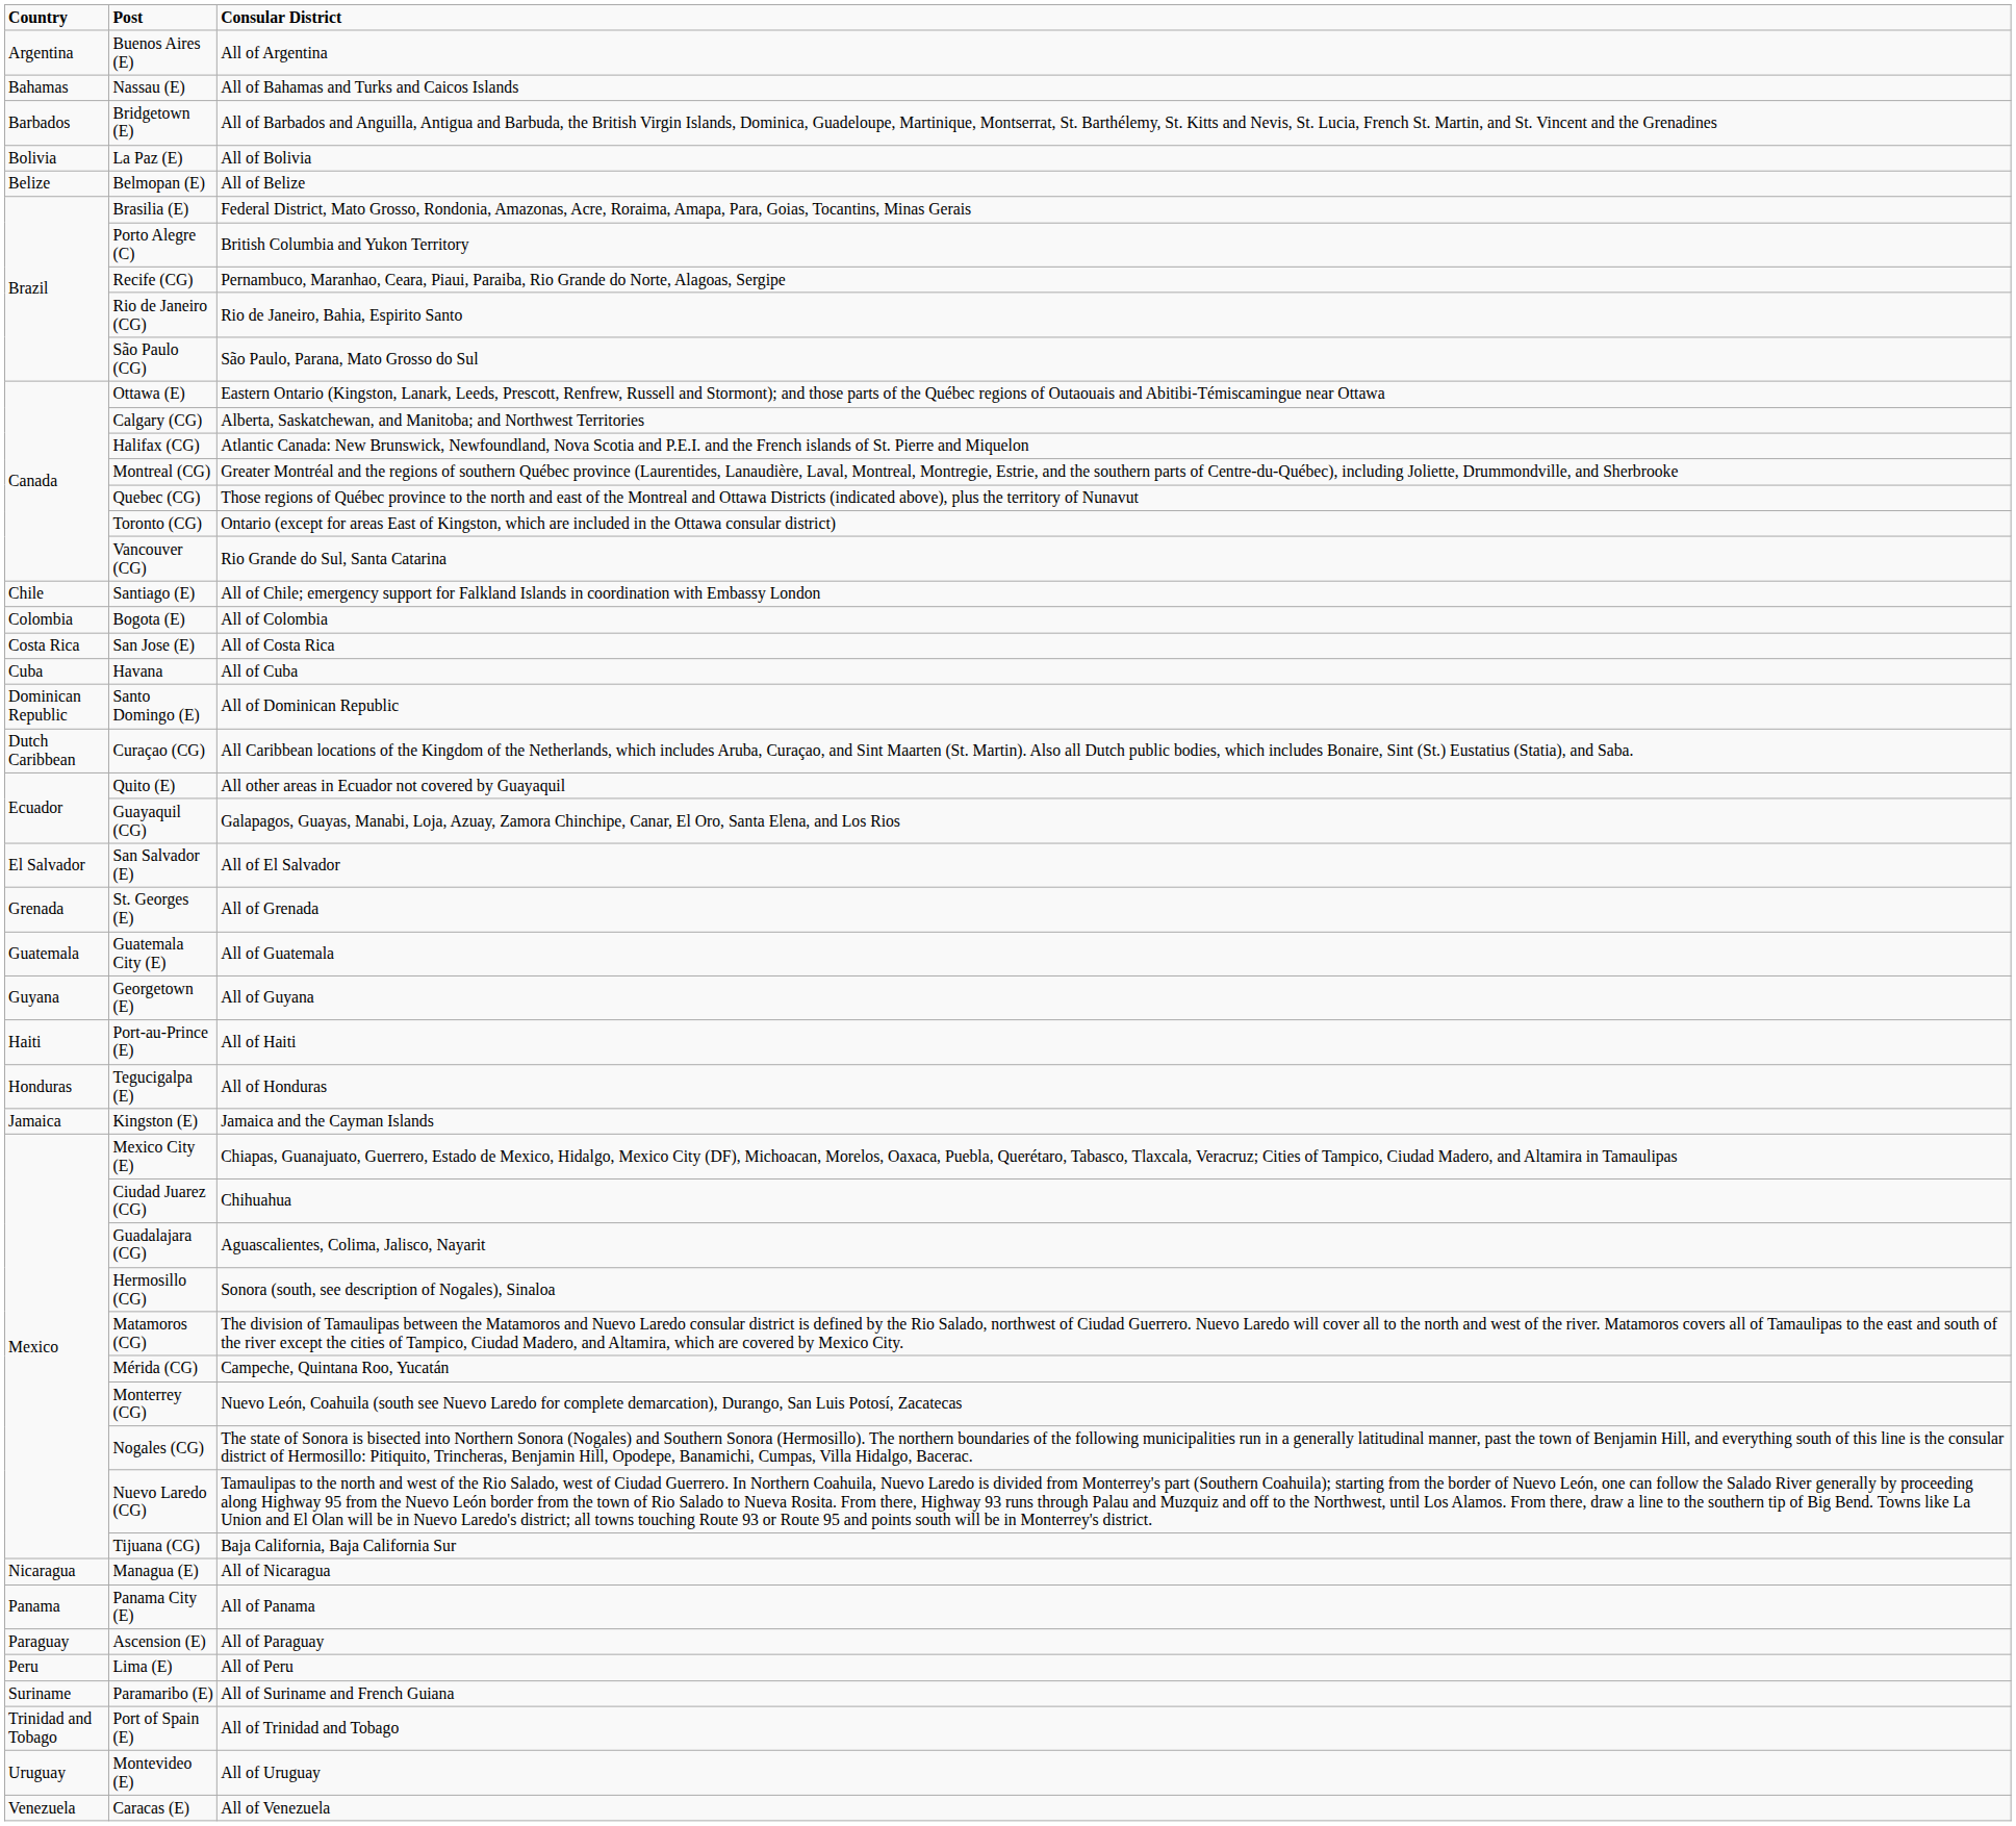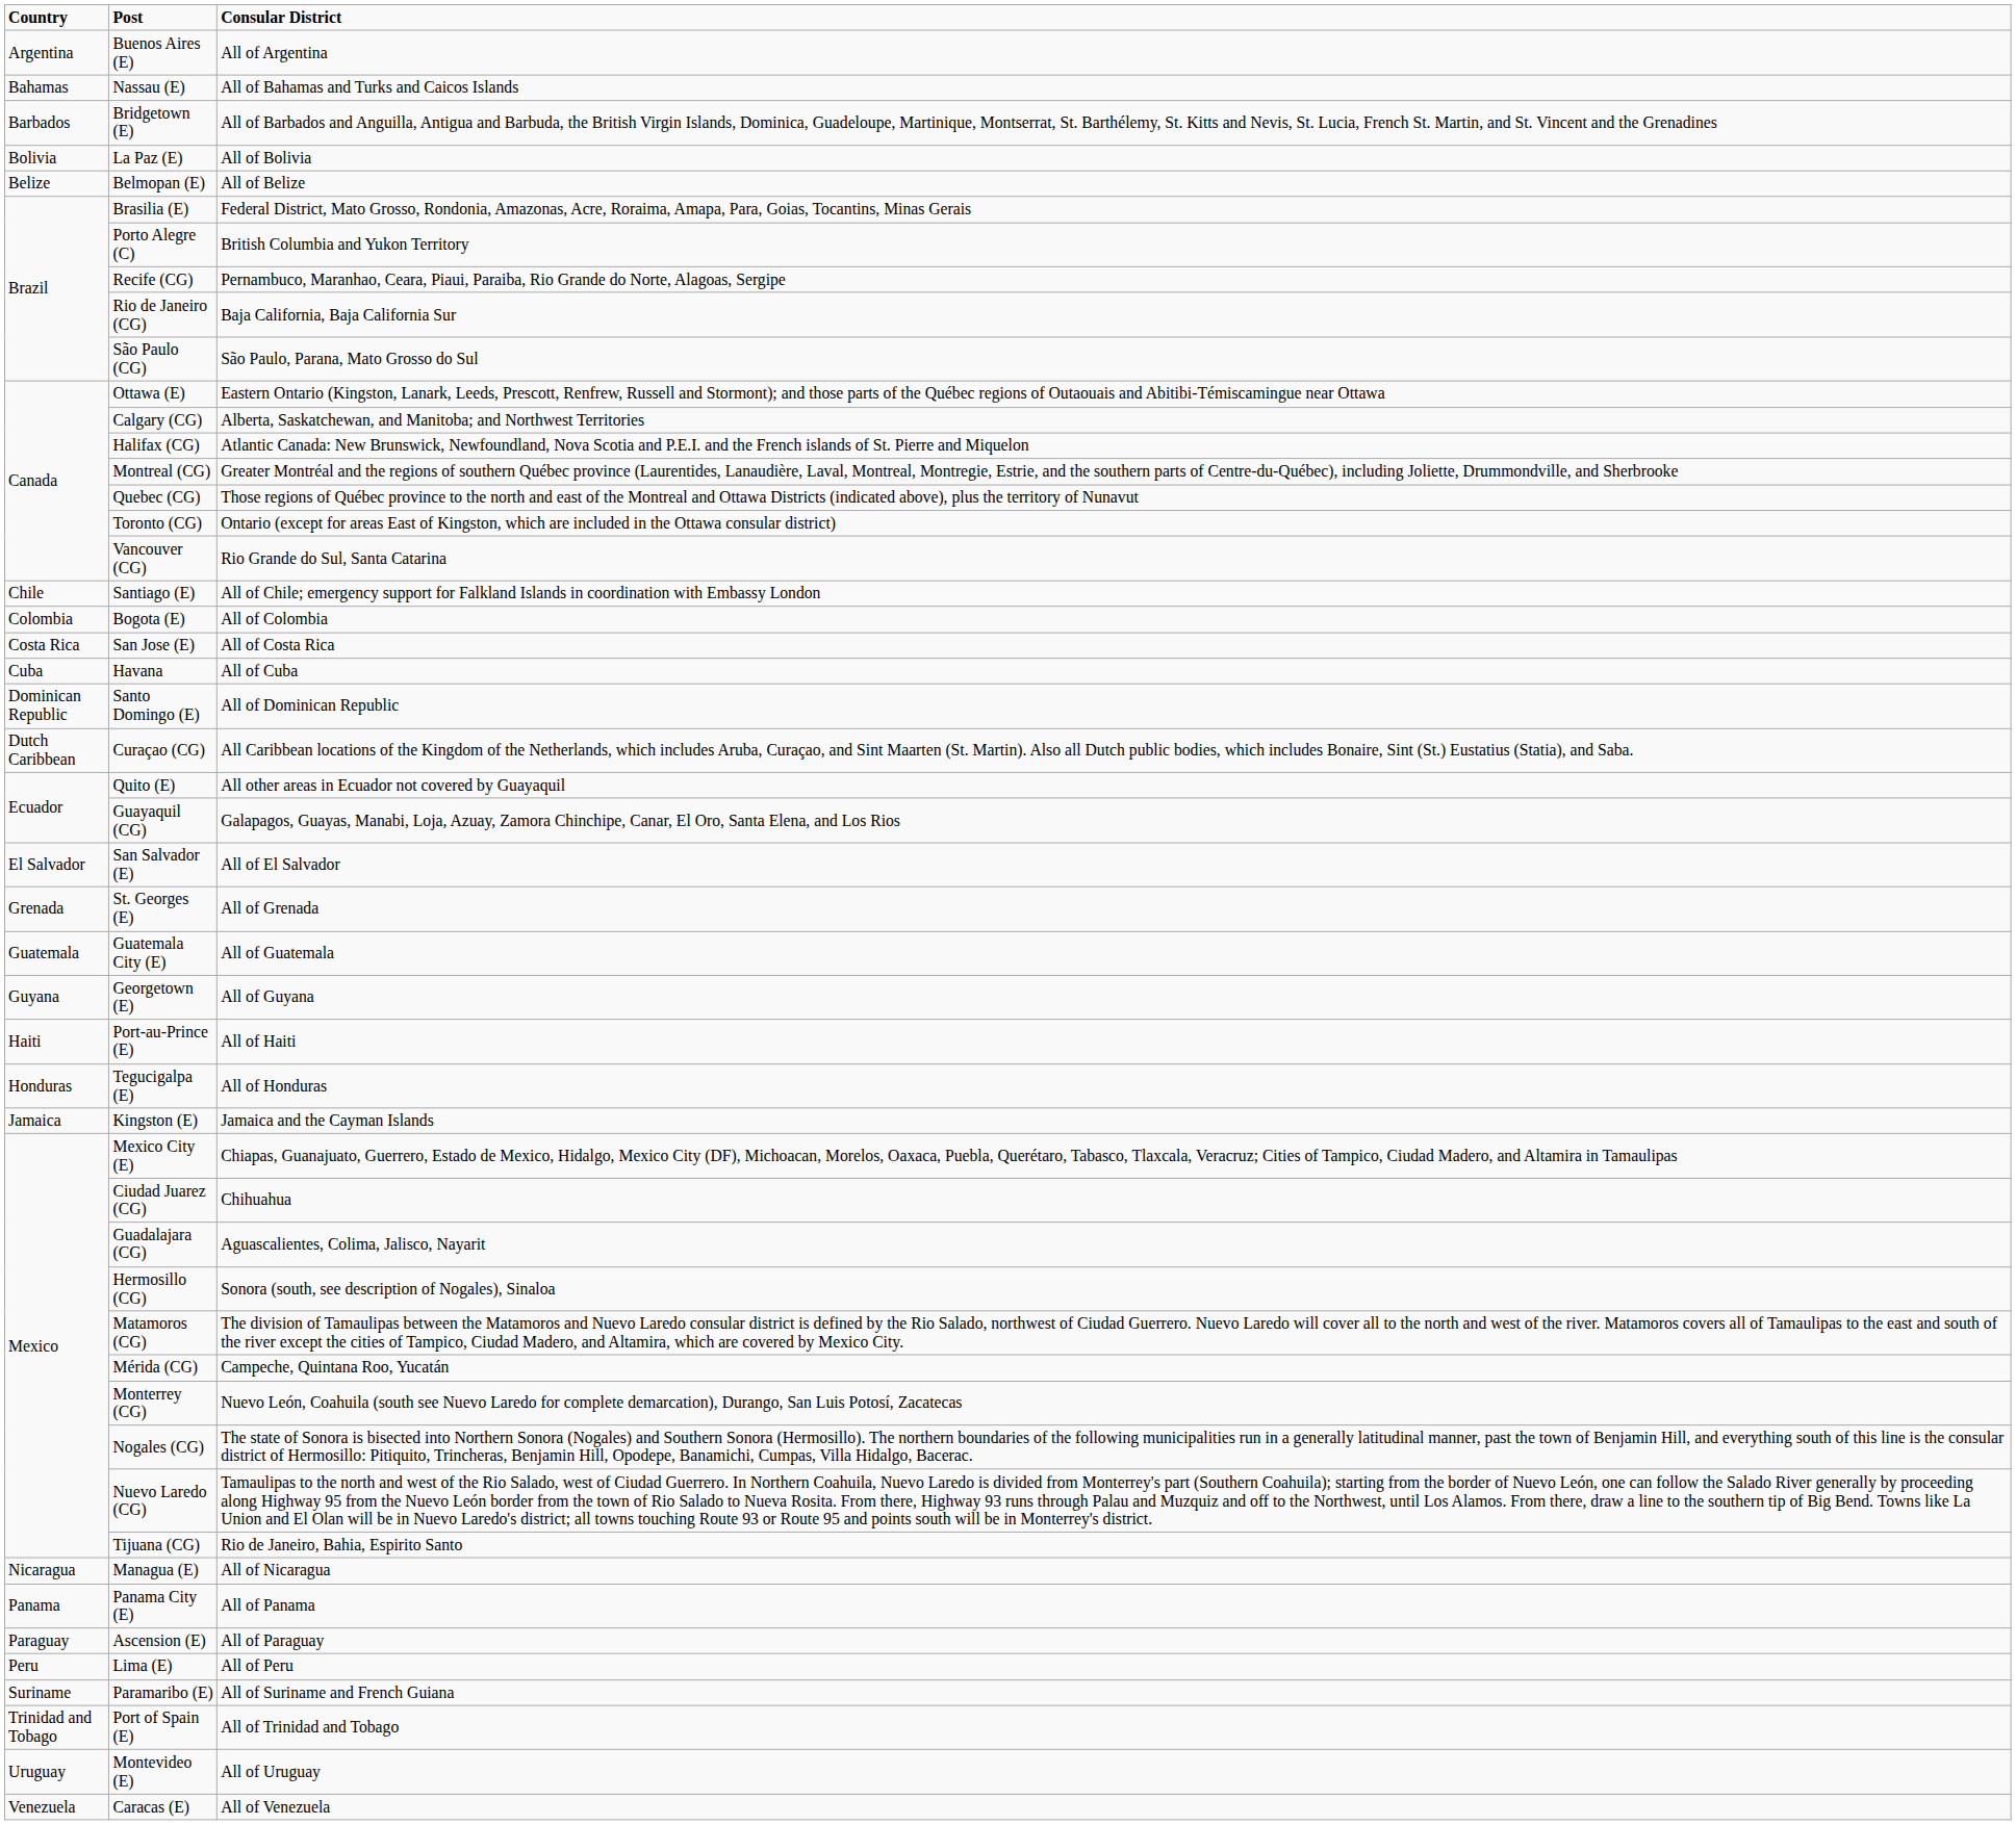Rio de Janeiro (CG) | Consular District: Rio de Janeiro, Bahia, Espirito Santo -> Baja California, Baja California Sur
Tijuana (CG) | Consular District: Baja California, Baja California Sur -> Rio de Janeiro, Bahia, Espirito Santo
